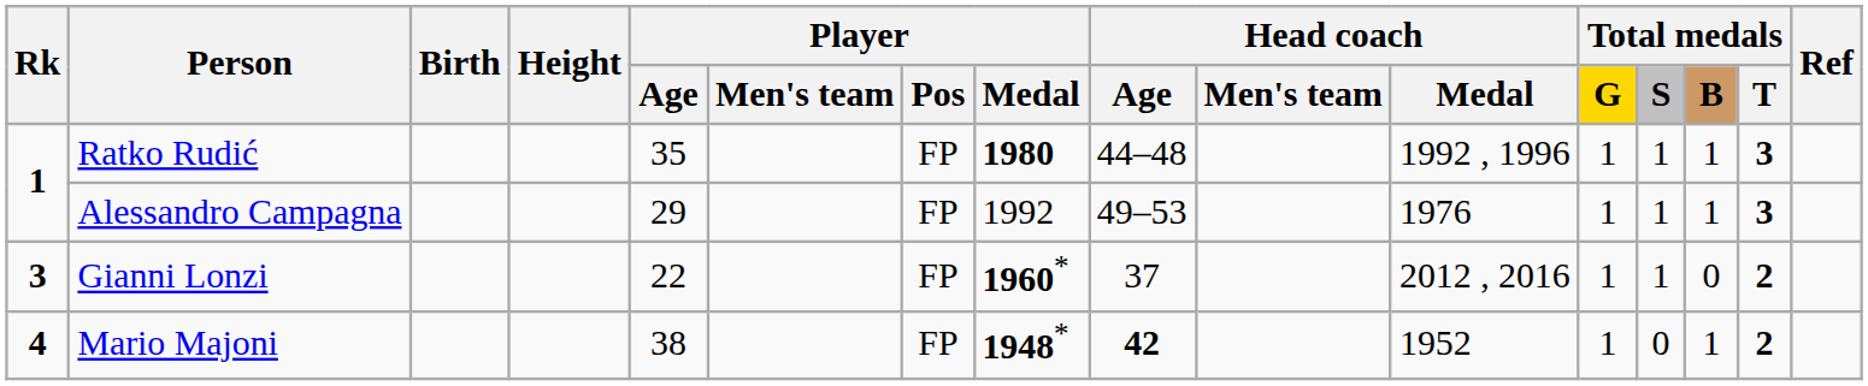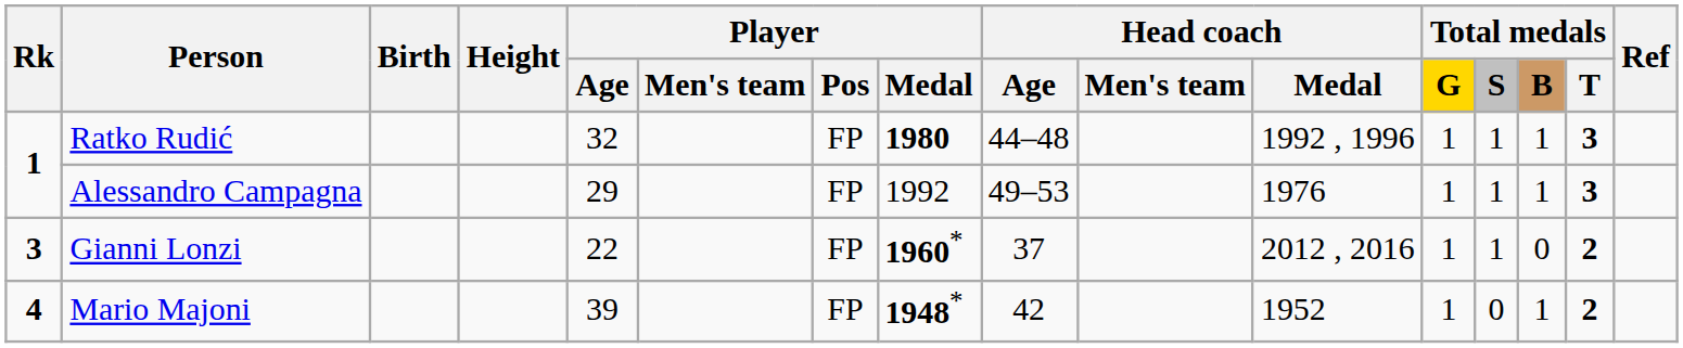Ratko Rudić | Player / Age: 35 -> 32
Mario Majoni | Player / Age: 38 -> 39
Mario Majoni | Head coach / Age: bold -> normal
